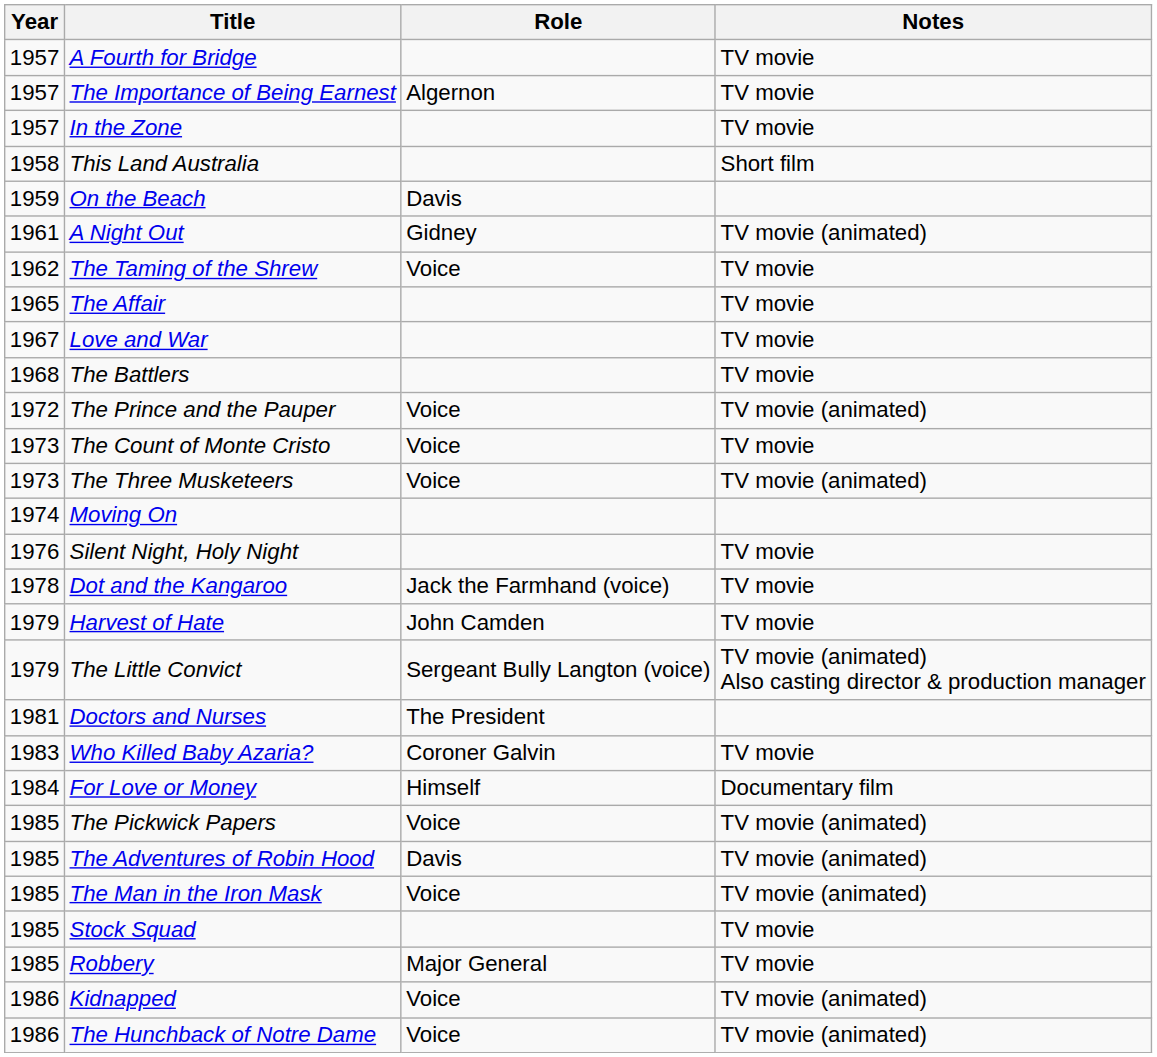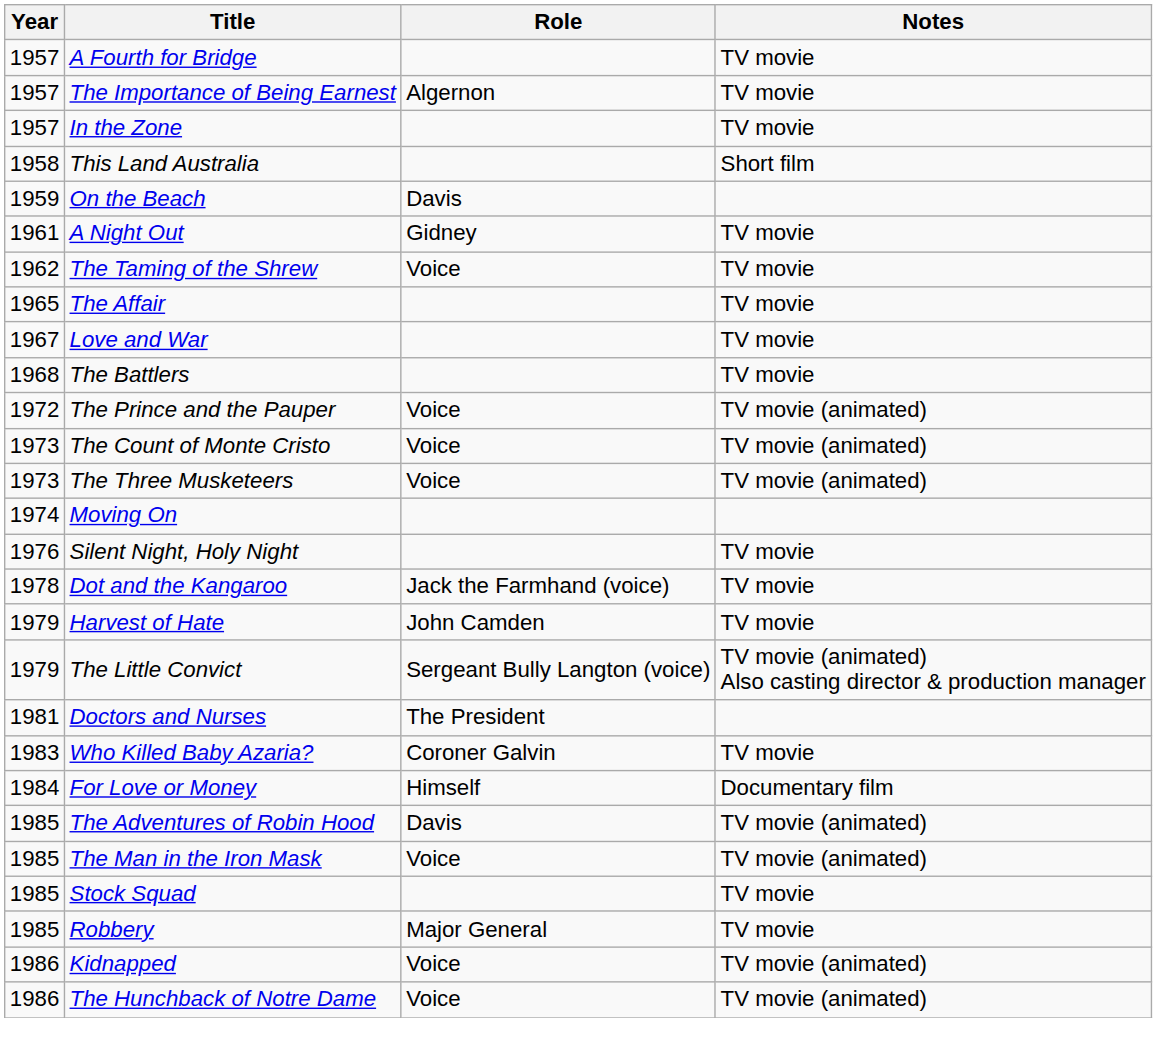A Night Out | Notes: TV movie (animated) -> TV movie
The Count of Monte Cristo | Notes: TV movie -> TV movie (animated)
- row: 1985 | The Pickwick Papers | Voice | TV movie (animated)
